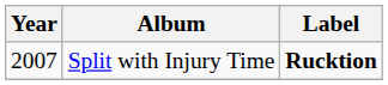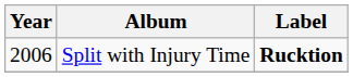Split with Injury Time | Year: 2007 -> 2006
